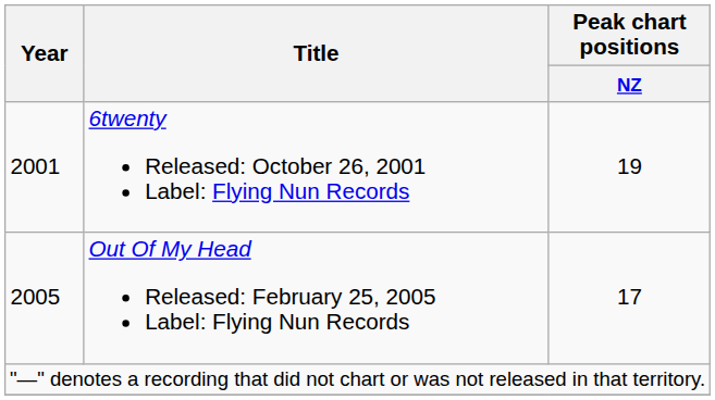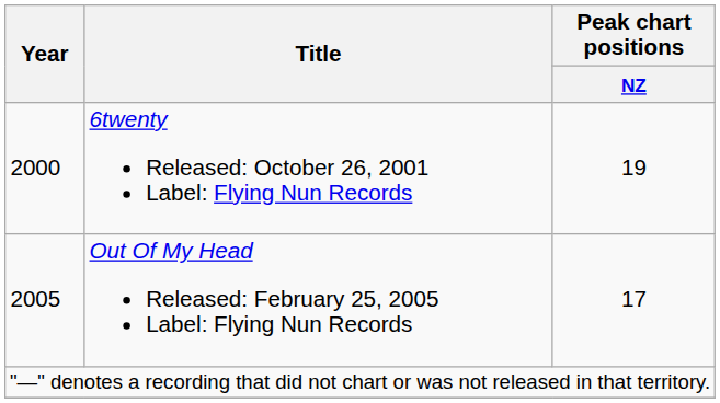6twenty Released: October 26, 2001 Label: Flying Nun Records | Year: 2001 -> 2000
